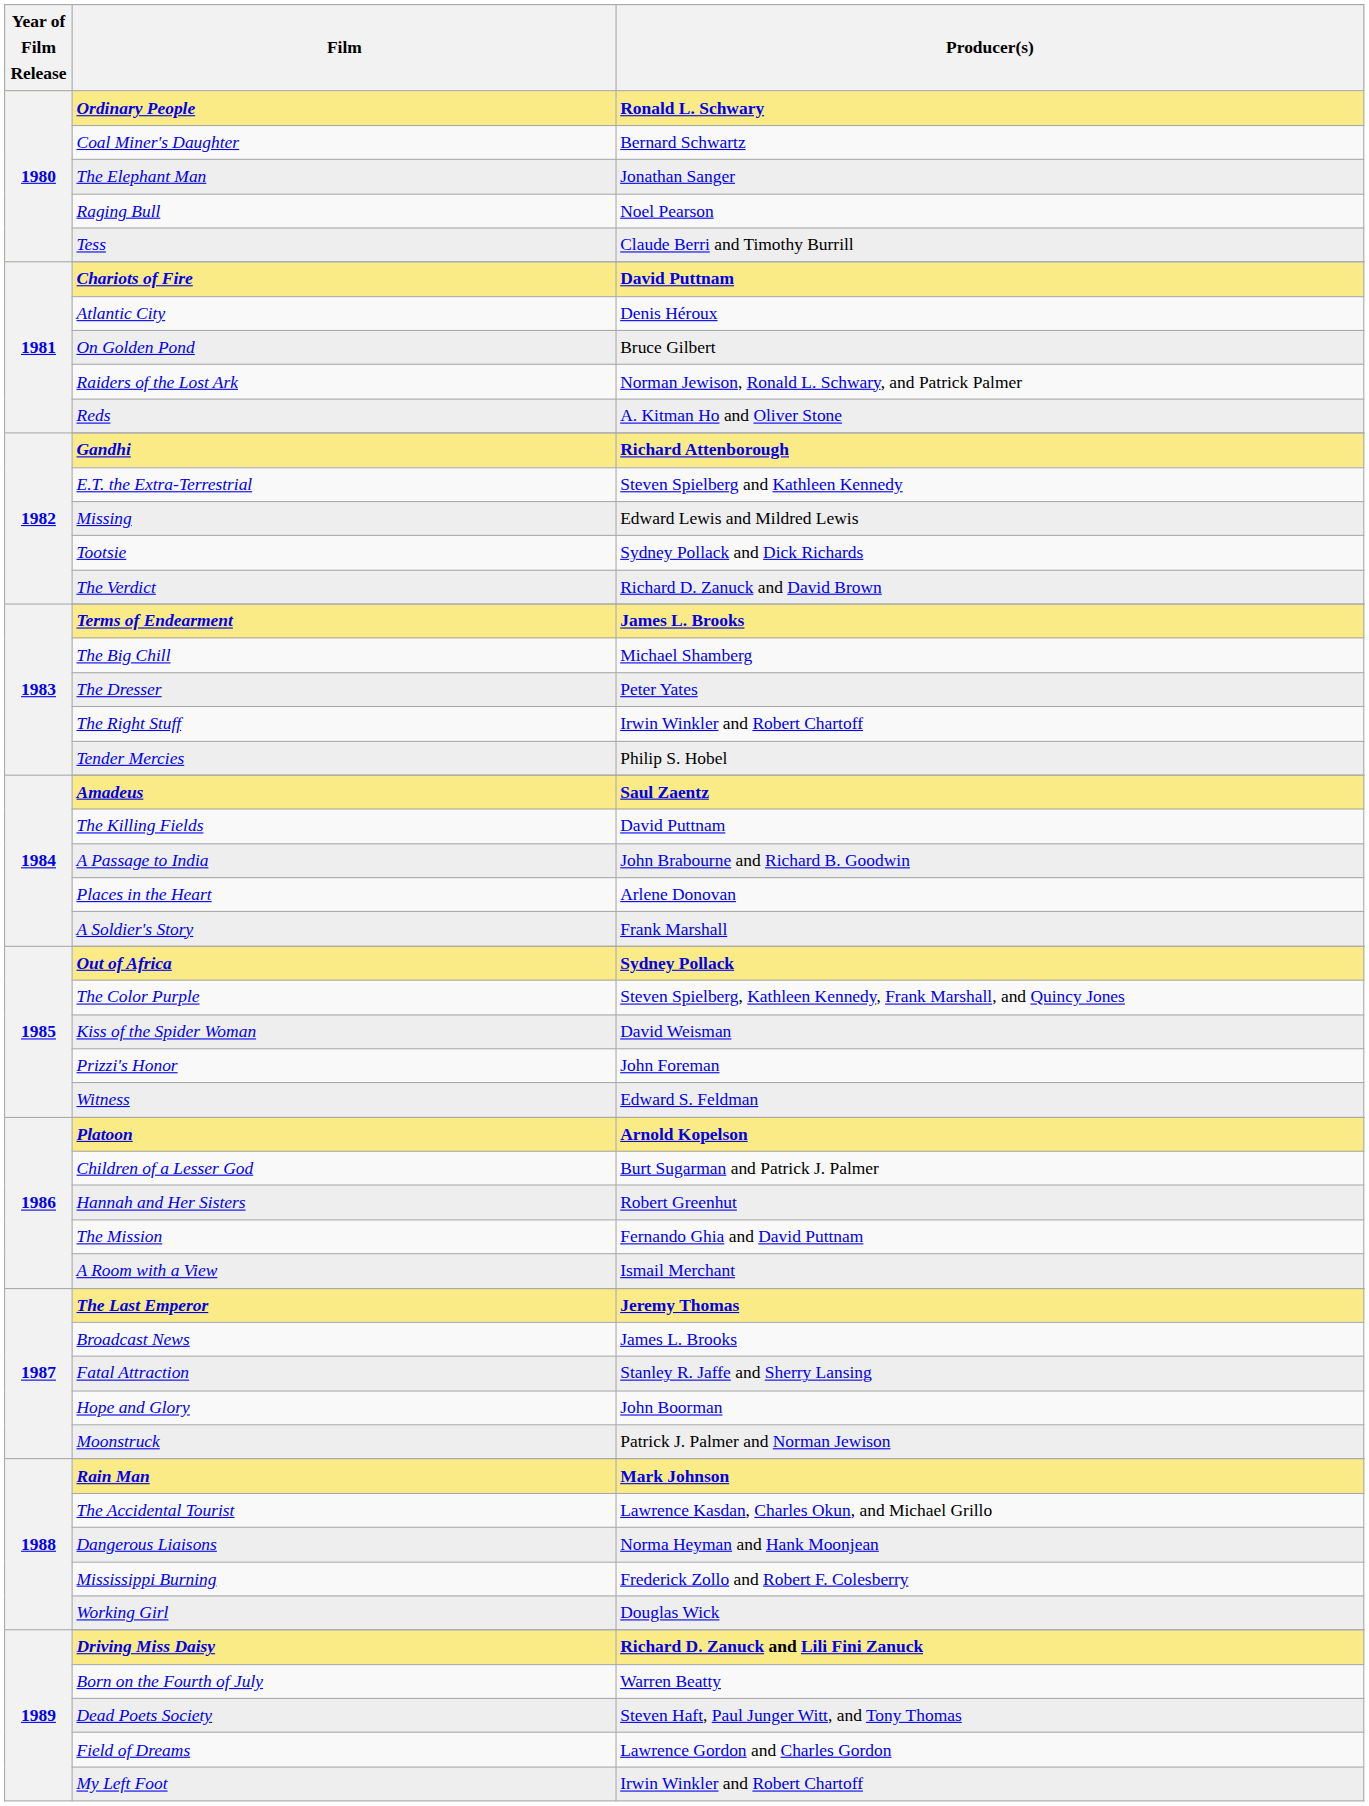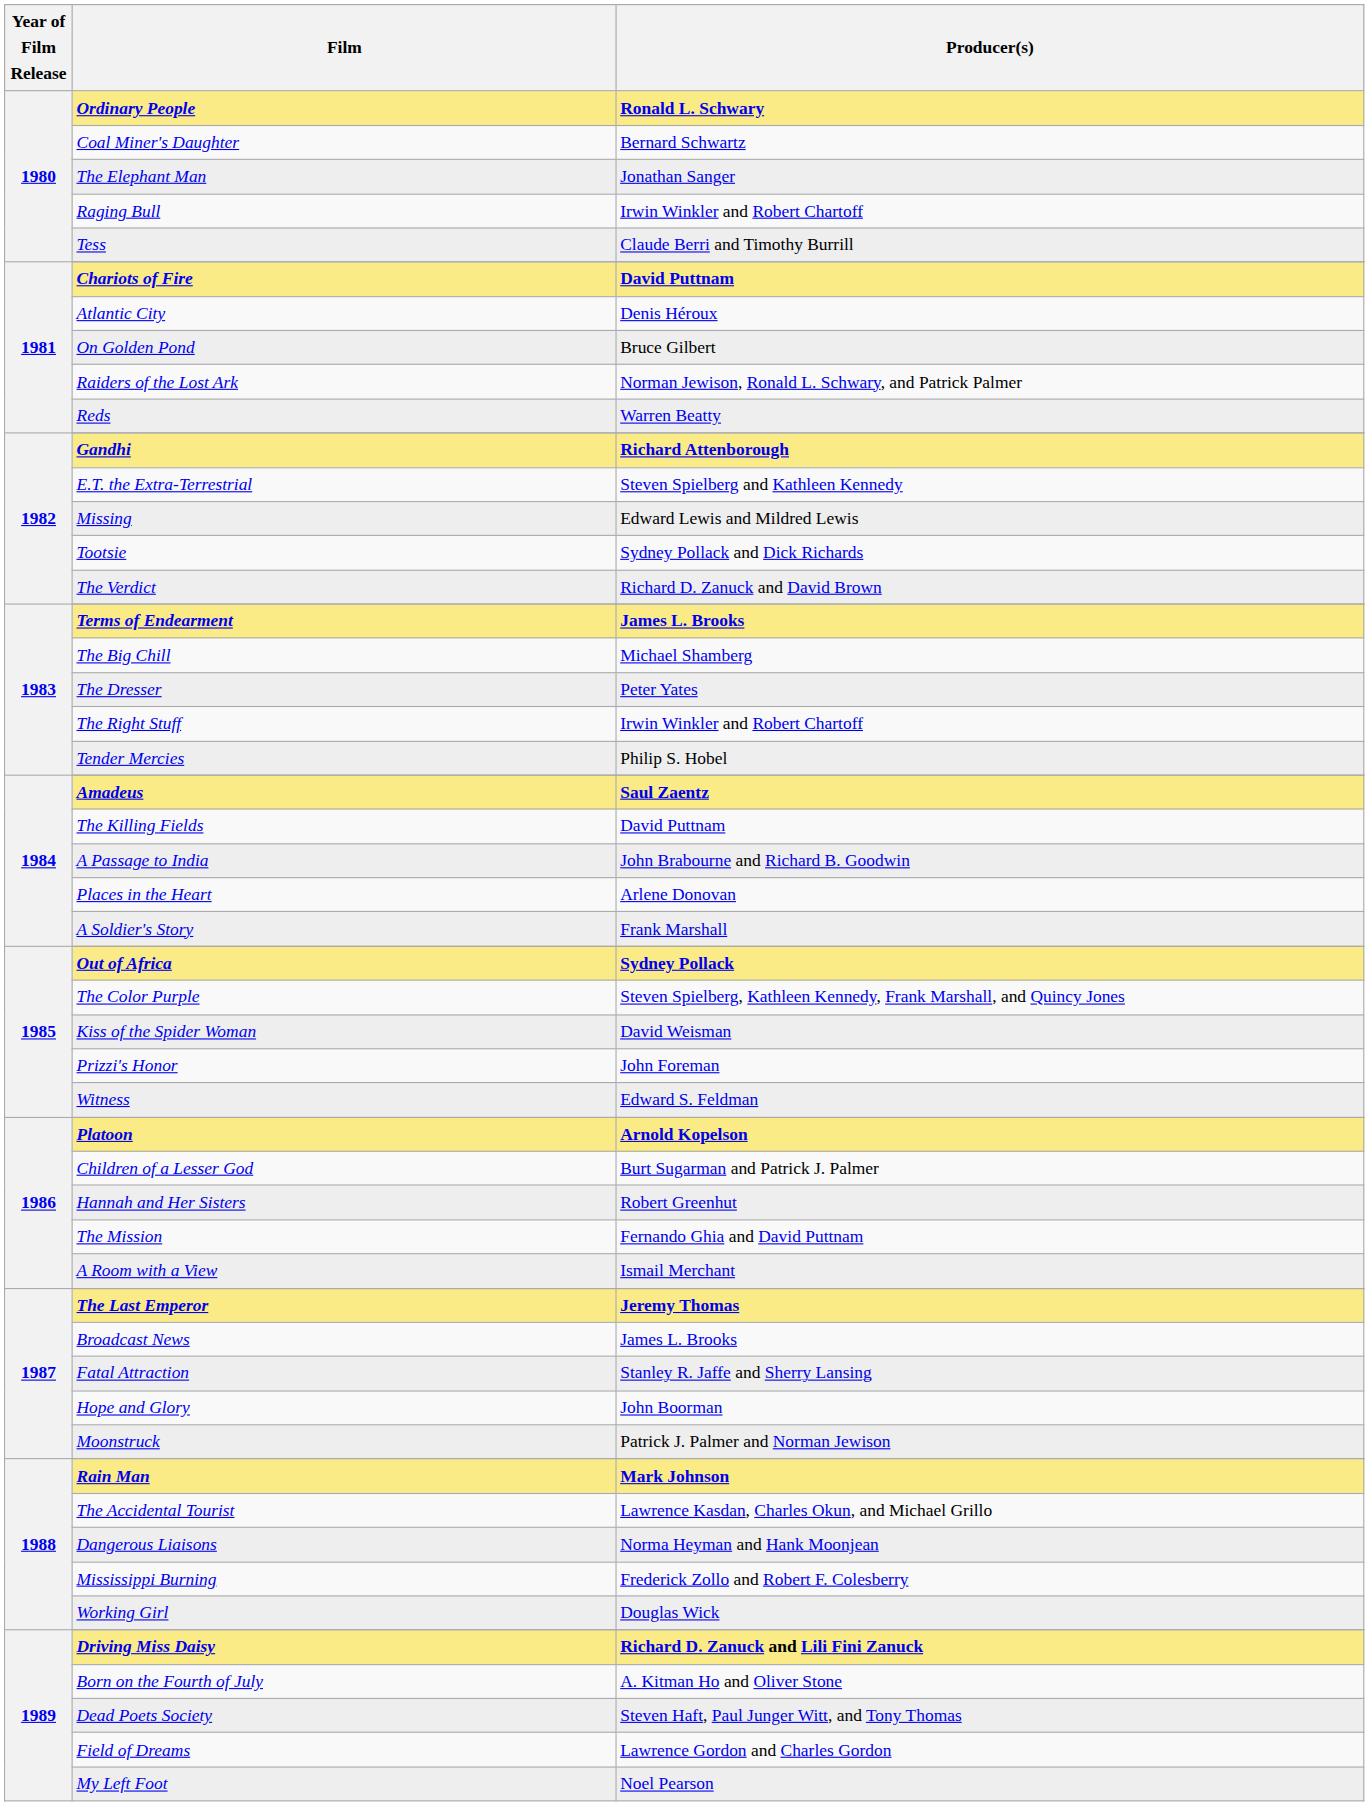Raging Bull | Producer(s): Noel Pearson -> Irwin Winkler and Robert Chartoff
Reds | Producer(s): A. Kitman Ho and Oliver Stone -> Warren Beatty
Born on the Fourth of July | Producer(s): Warren Beatty -> A. Kitman Ho and Oliver Stone
My Left Foot | Producer(s): Irwin Winkler and Robert Chartoff -> Noel Pearson
